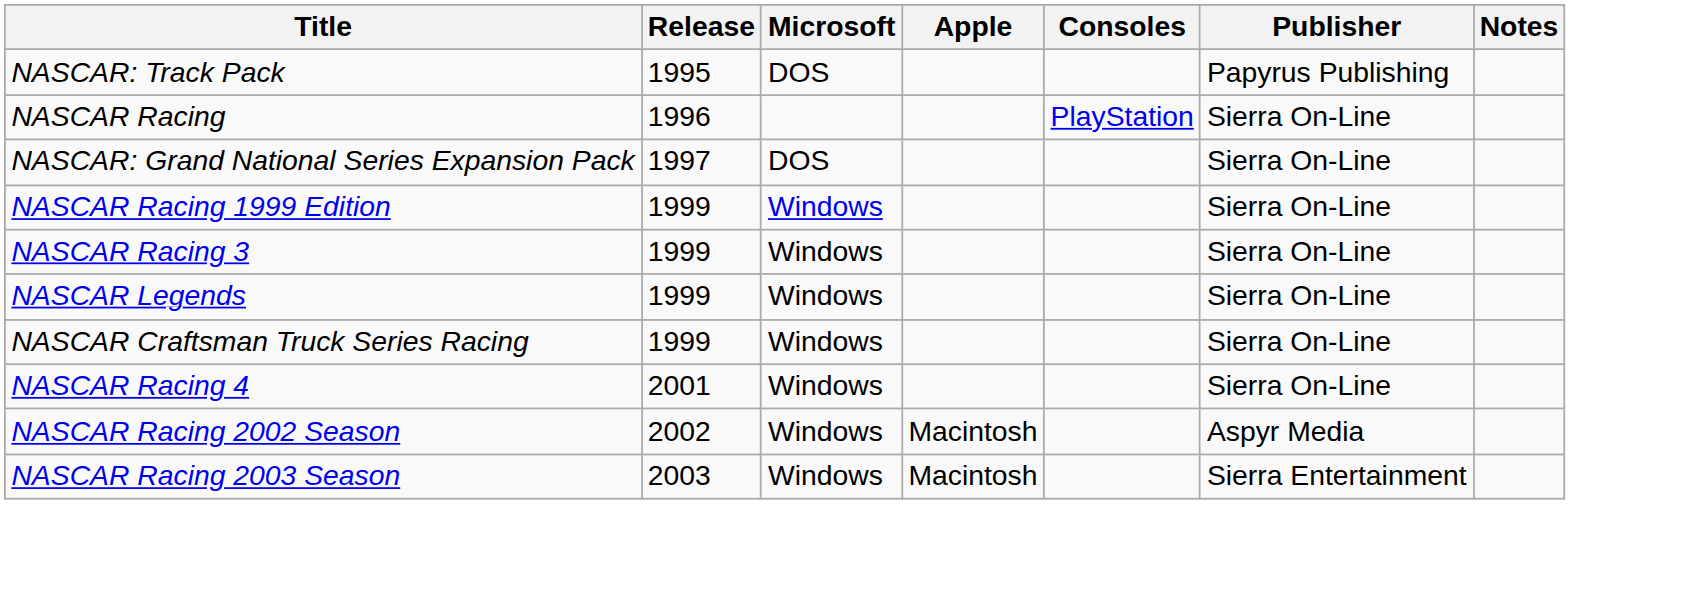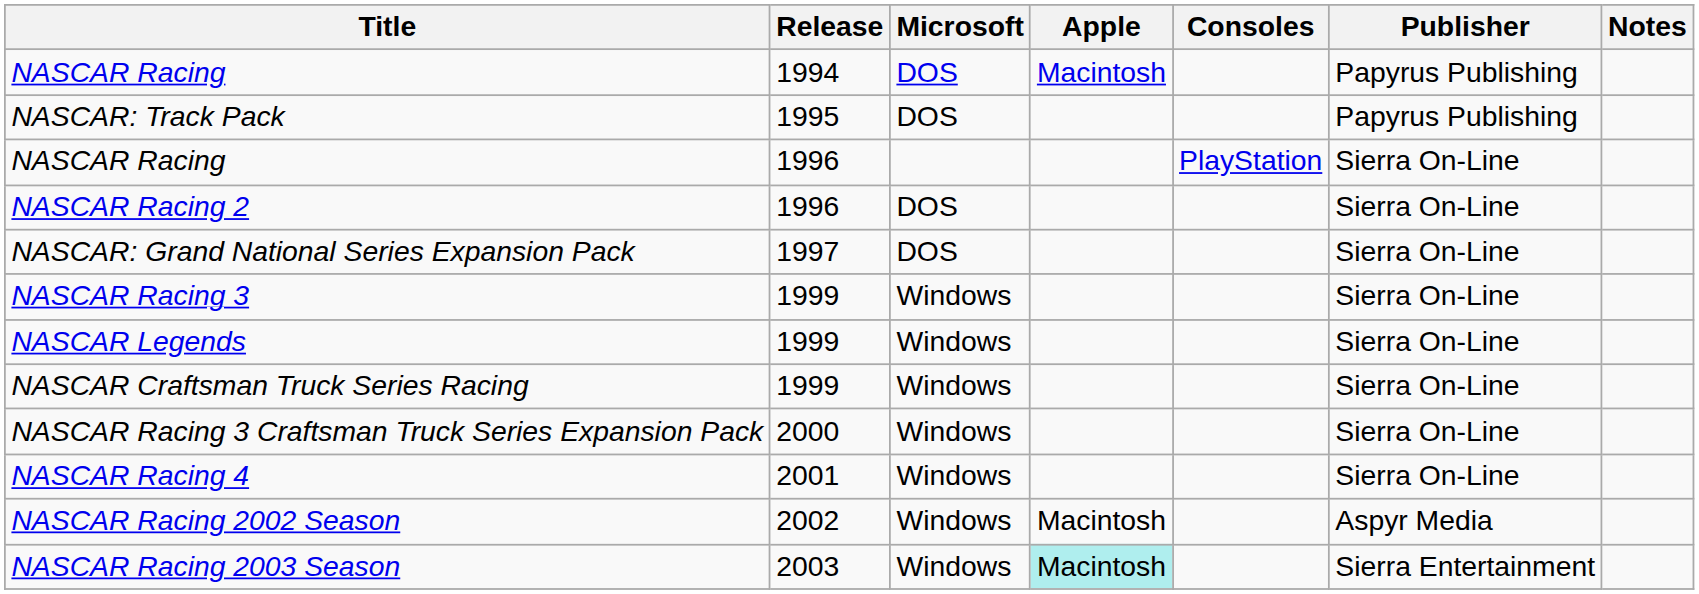+ row: NASCAR Racing | 1994 | DOS | Macintosh | Papyrus Publishing
+ row: NASCAR Racing 2 | 1996 | DOS | Sierra On-Line
- row: NASCAR Racing 1999 Edition | 1999 | Windows | Sierra On-Line
+ row: NASCAR Racing 3 Craftsman Truck Series Expansion Pack | 2000 | Windows | Sierra On-Line
NASCAR Racing 2003 Season | Apple: no background -> paleturquoise background
